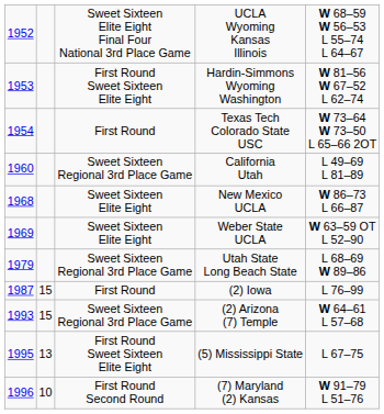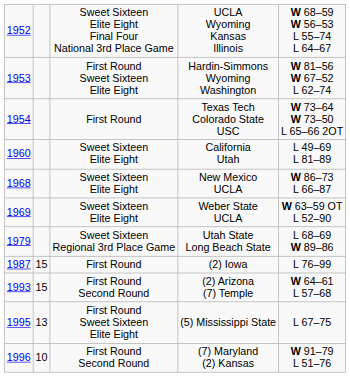California Utah | column 3: Sweet Sixteen Regional 3rd Place Game -> Sweet Sixteen Elite Eight
(2) Arizona (7) Temple | column 3: Sweet Sixteen Regional 3rd Place Game -> First Round Second Round
